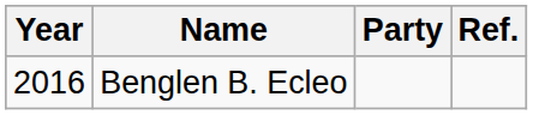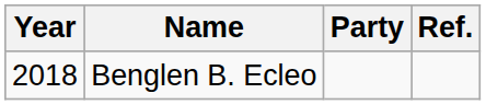Benglen B. Ecleo | Year: 2016 -> 2018
